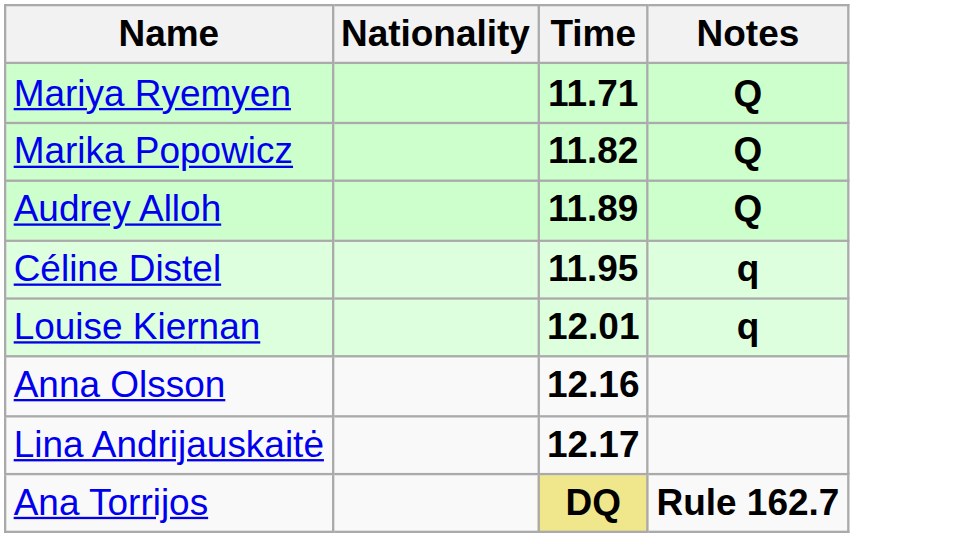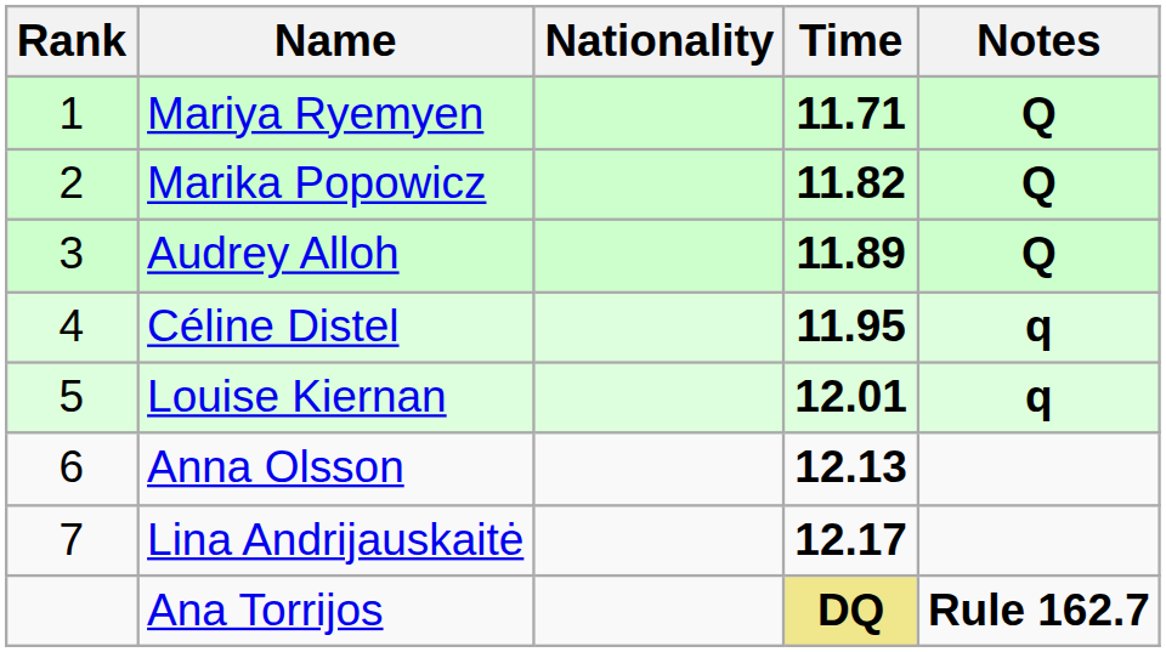+ column: Rank | 1 | 2 | 3 | 4 | 5 | 6 | 7
Anna Olsson | Time: 12.16 -> 12.13
